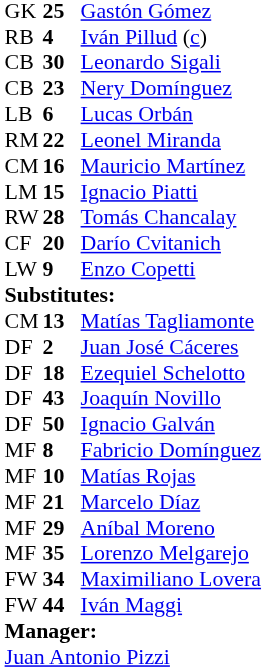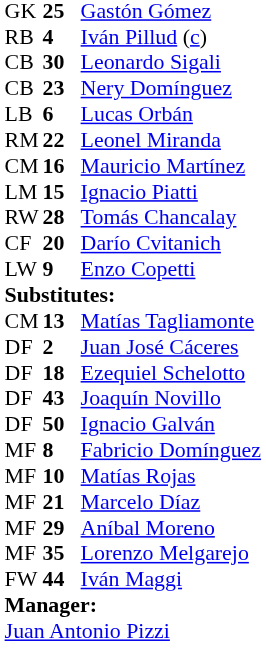- row: FW | 34 | Maximiliano Lovera
